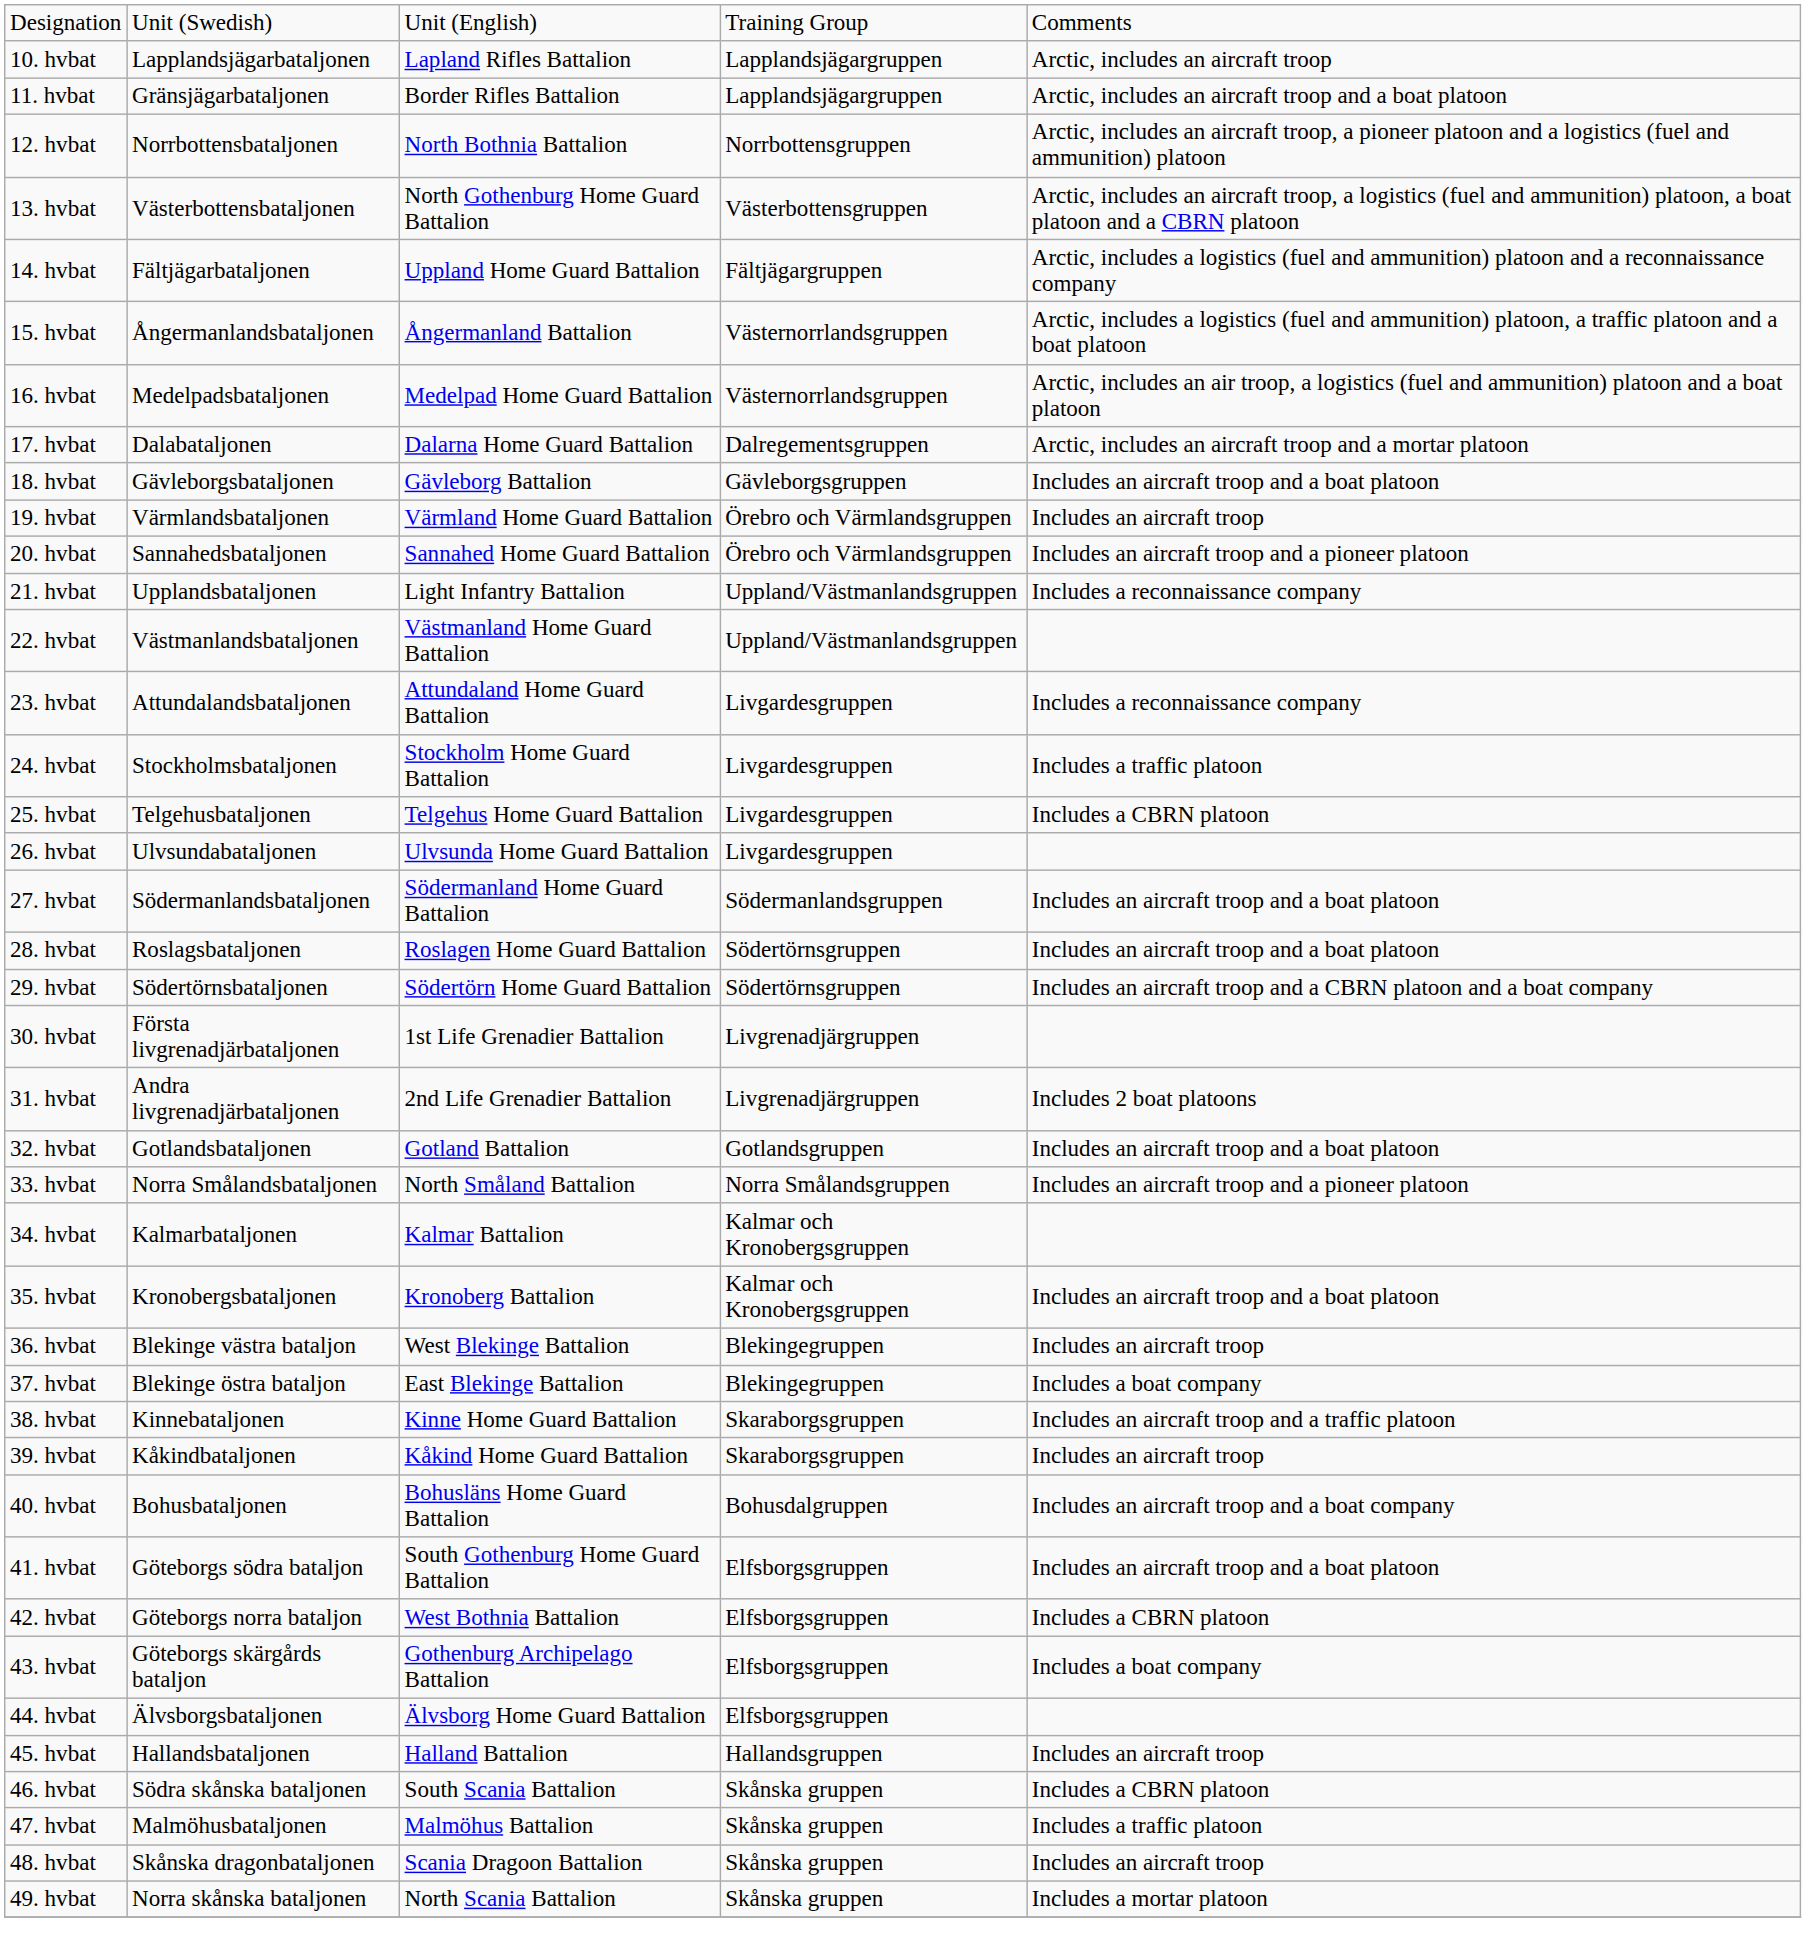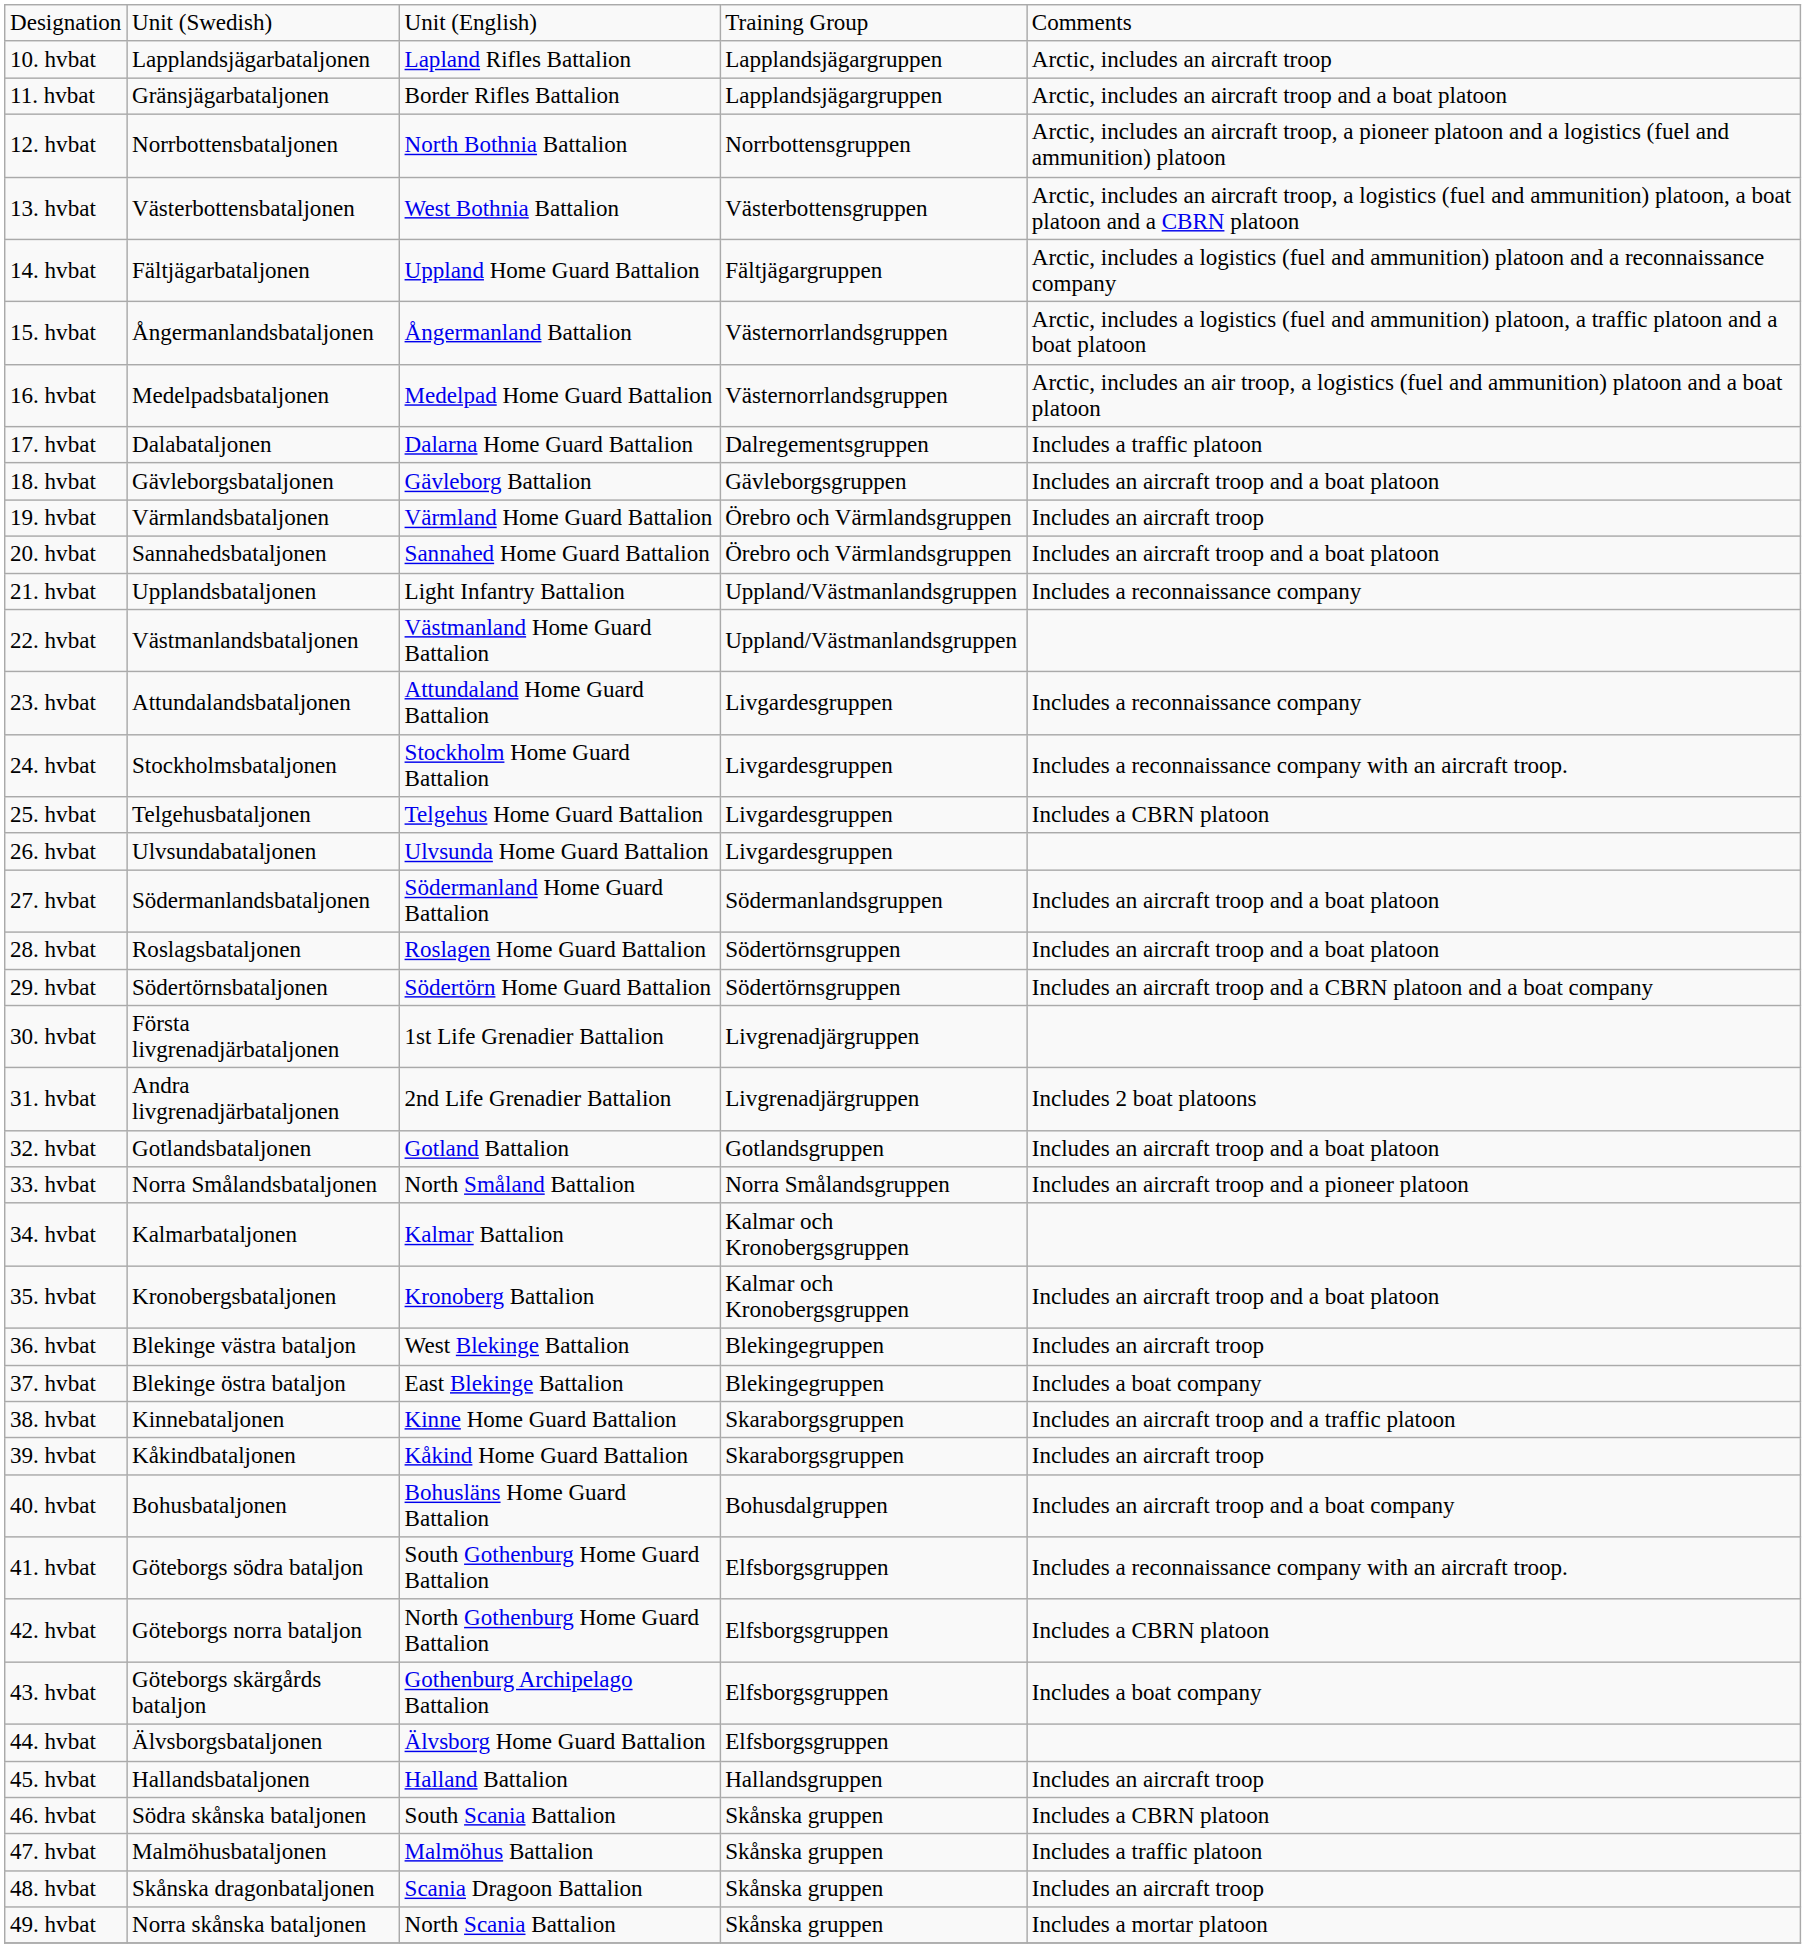13. hvbat | column 3: North Gothenburg Home Guard Battalion -> West Bothnia Battalion
17. hvbat | column 5: Arctic, includes an aircraft troop and a mortar platoon -> Includes a traffic platoon
20. hvbat | column 5: Includes an aircraft troop and a pioneer platoon -> Includes an aircraft troop and a boat platoon
24. hvbat | column 5: Includes a traffic platoon -> Includes a reconnaissance company with an aircraft troop.
41. hvbat | column 5: Includes an aircraft troop and a boat platoon -> Includes a reconnaissance company with an aircraft troop.
42. hvbat | column 3: West Bothnia Battalion -> North Gothenburg Home Guard Battalion
